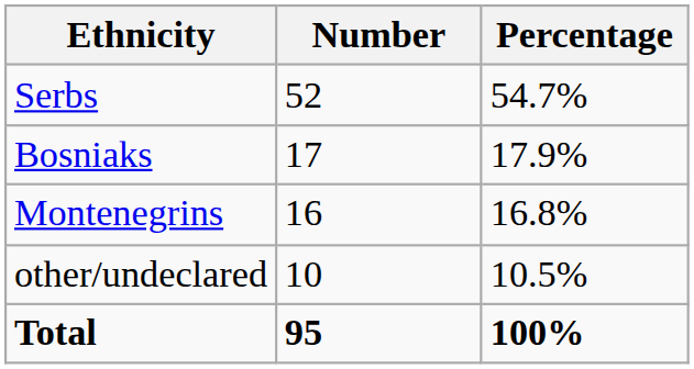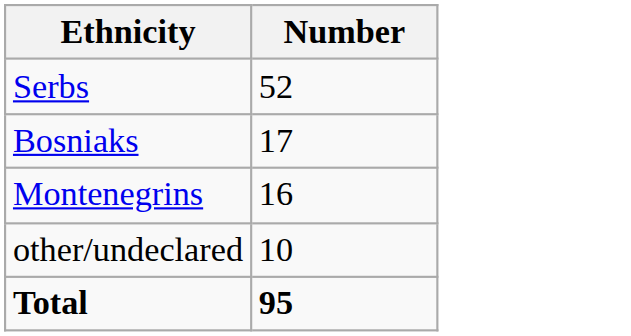- column: Percentage | 54.7% | 17.9% | 16.8% | 10.5% | 100%
